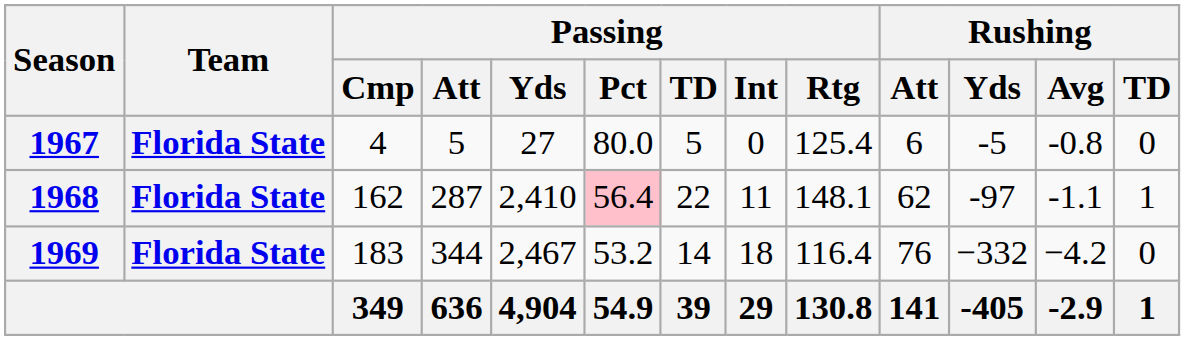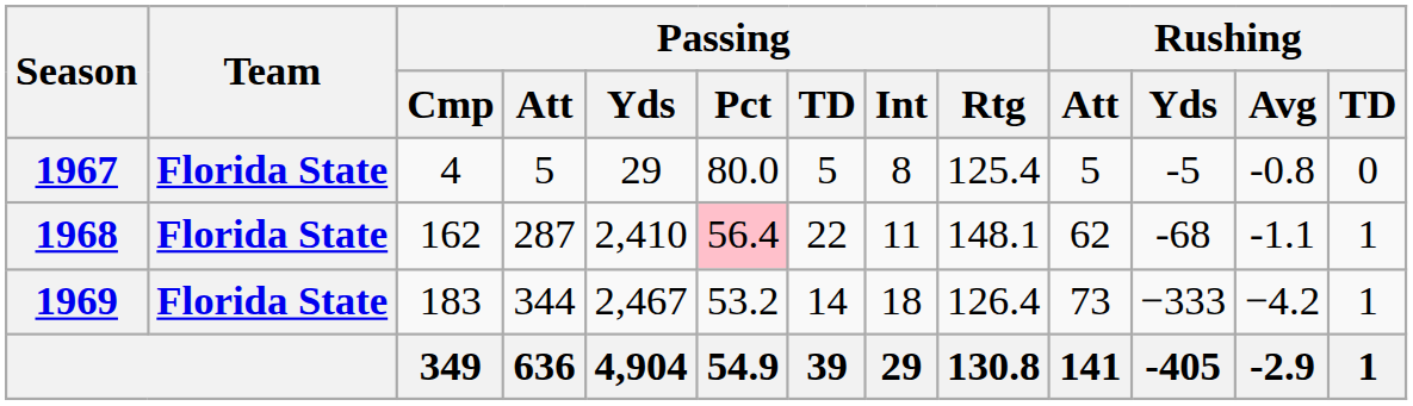1967 | Passing / Yds: 27 -> 29
1967 | Passing / Int: 0 -> 8
1967 | Rushing / Att: 6 -> 5
1968 | Rushing / Yds: -97 -> -68
1969 | Passing / Rtg: 116.4 -> 126.4
1969 | Rushing / Att: 76 -> 73
1969 | Rushing / Yds: −332 -> −333
1969 | Rushing / TD: 0 -> 1
